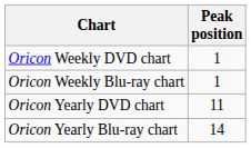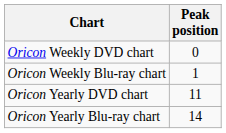Oricon Weekly DVD chart | Peak position: 1 -> 0
